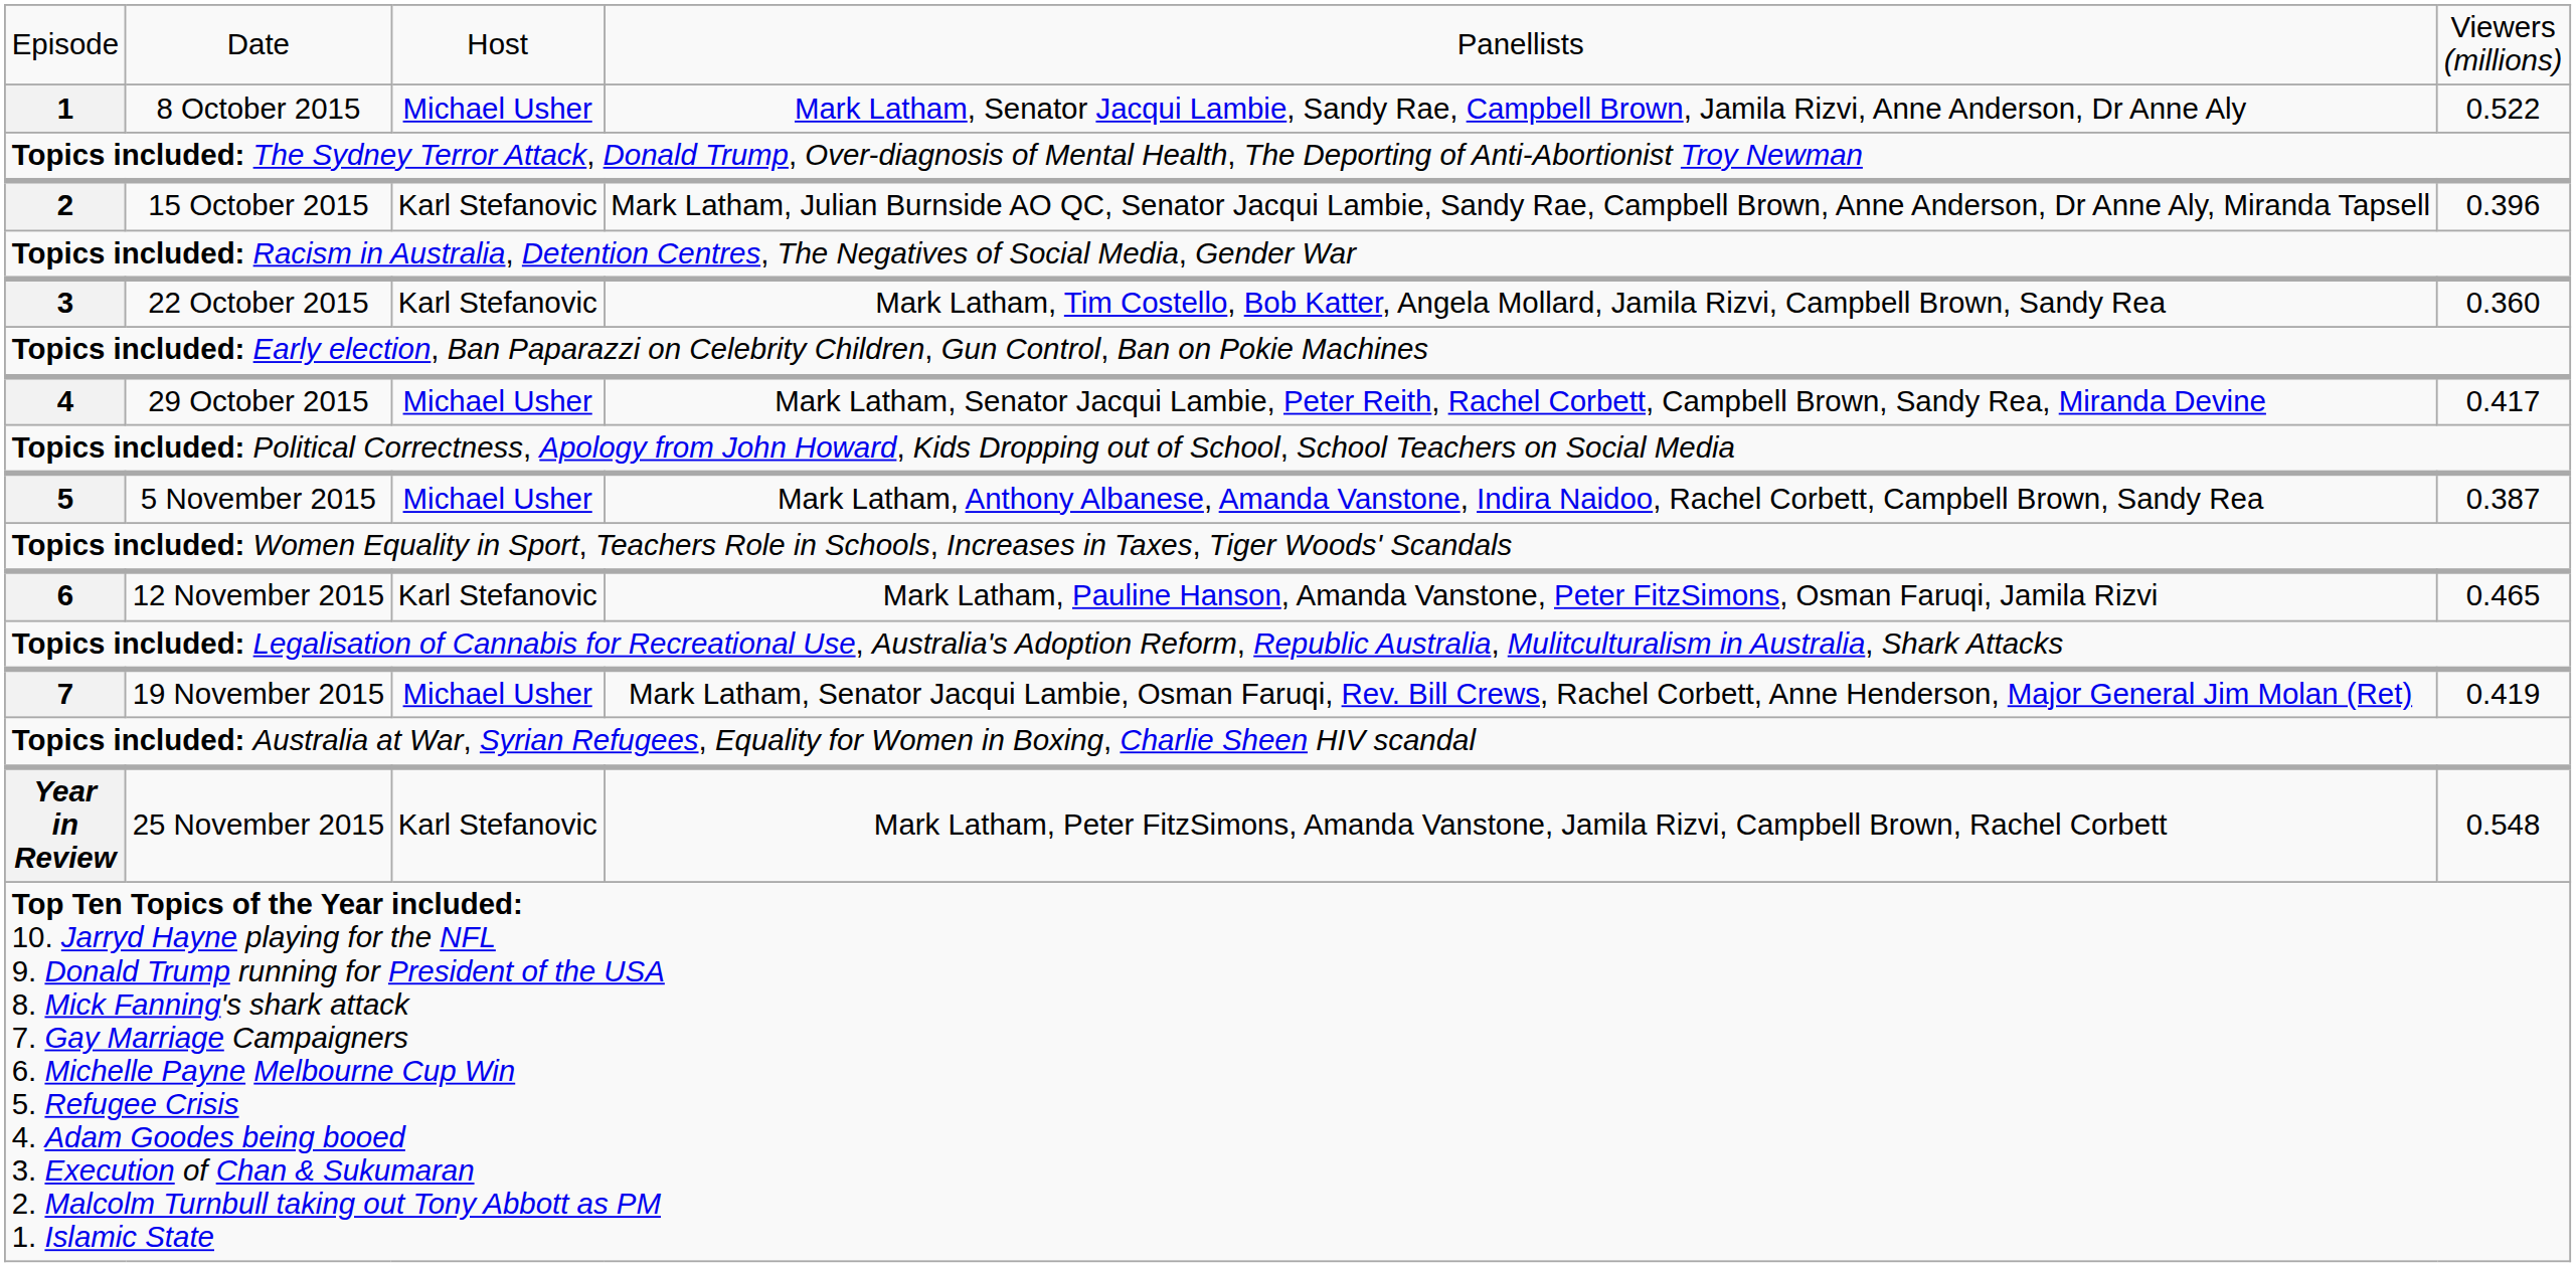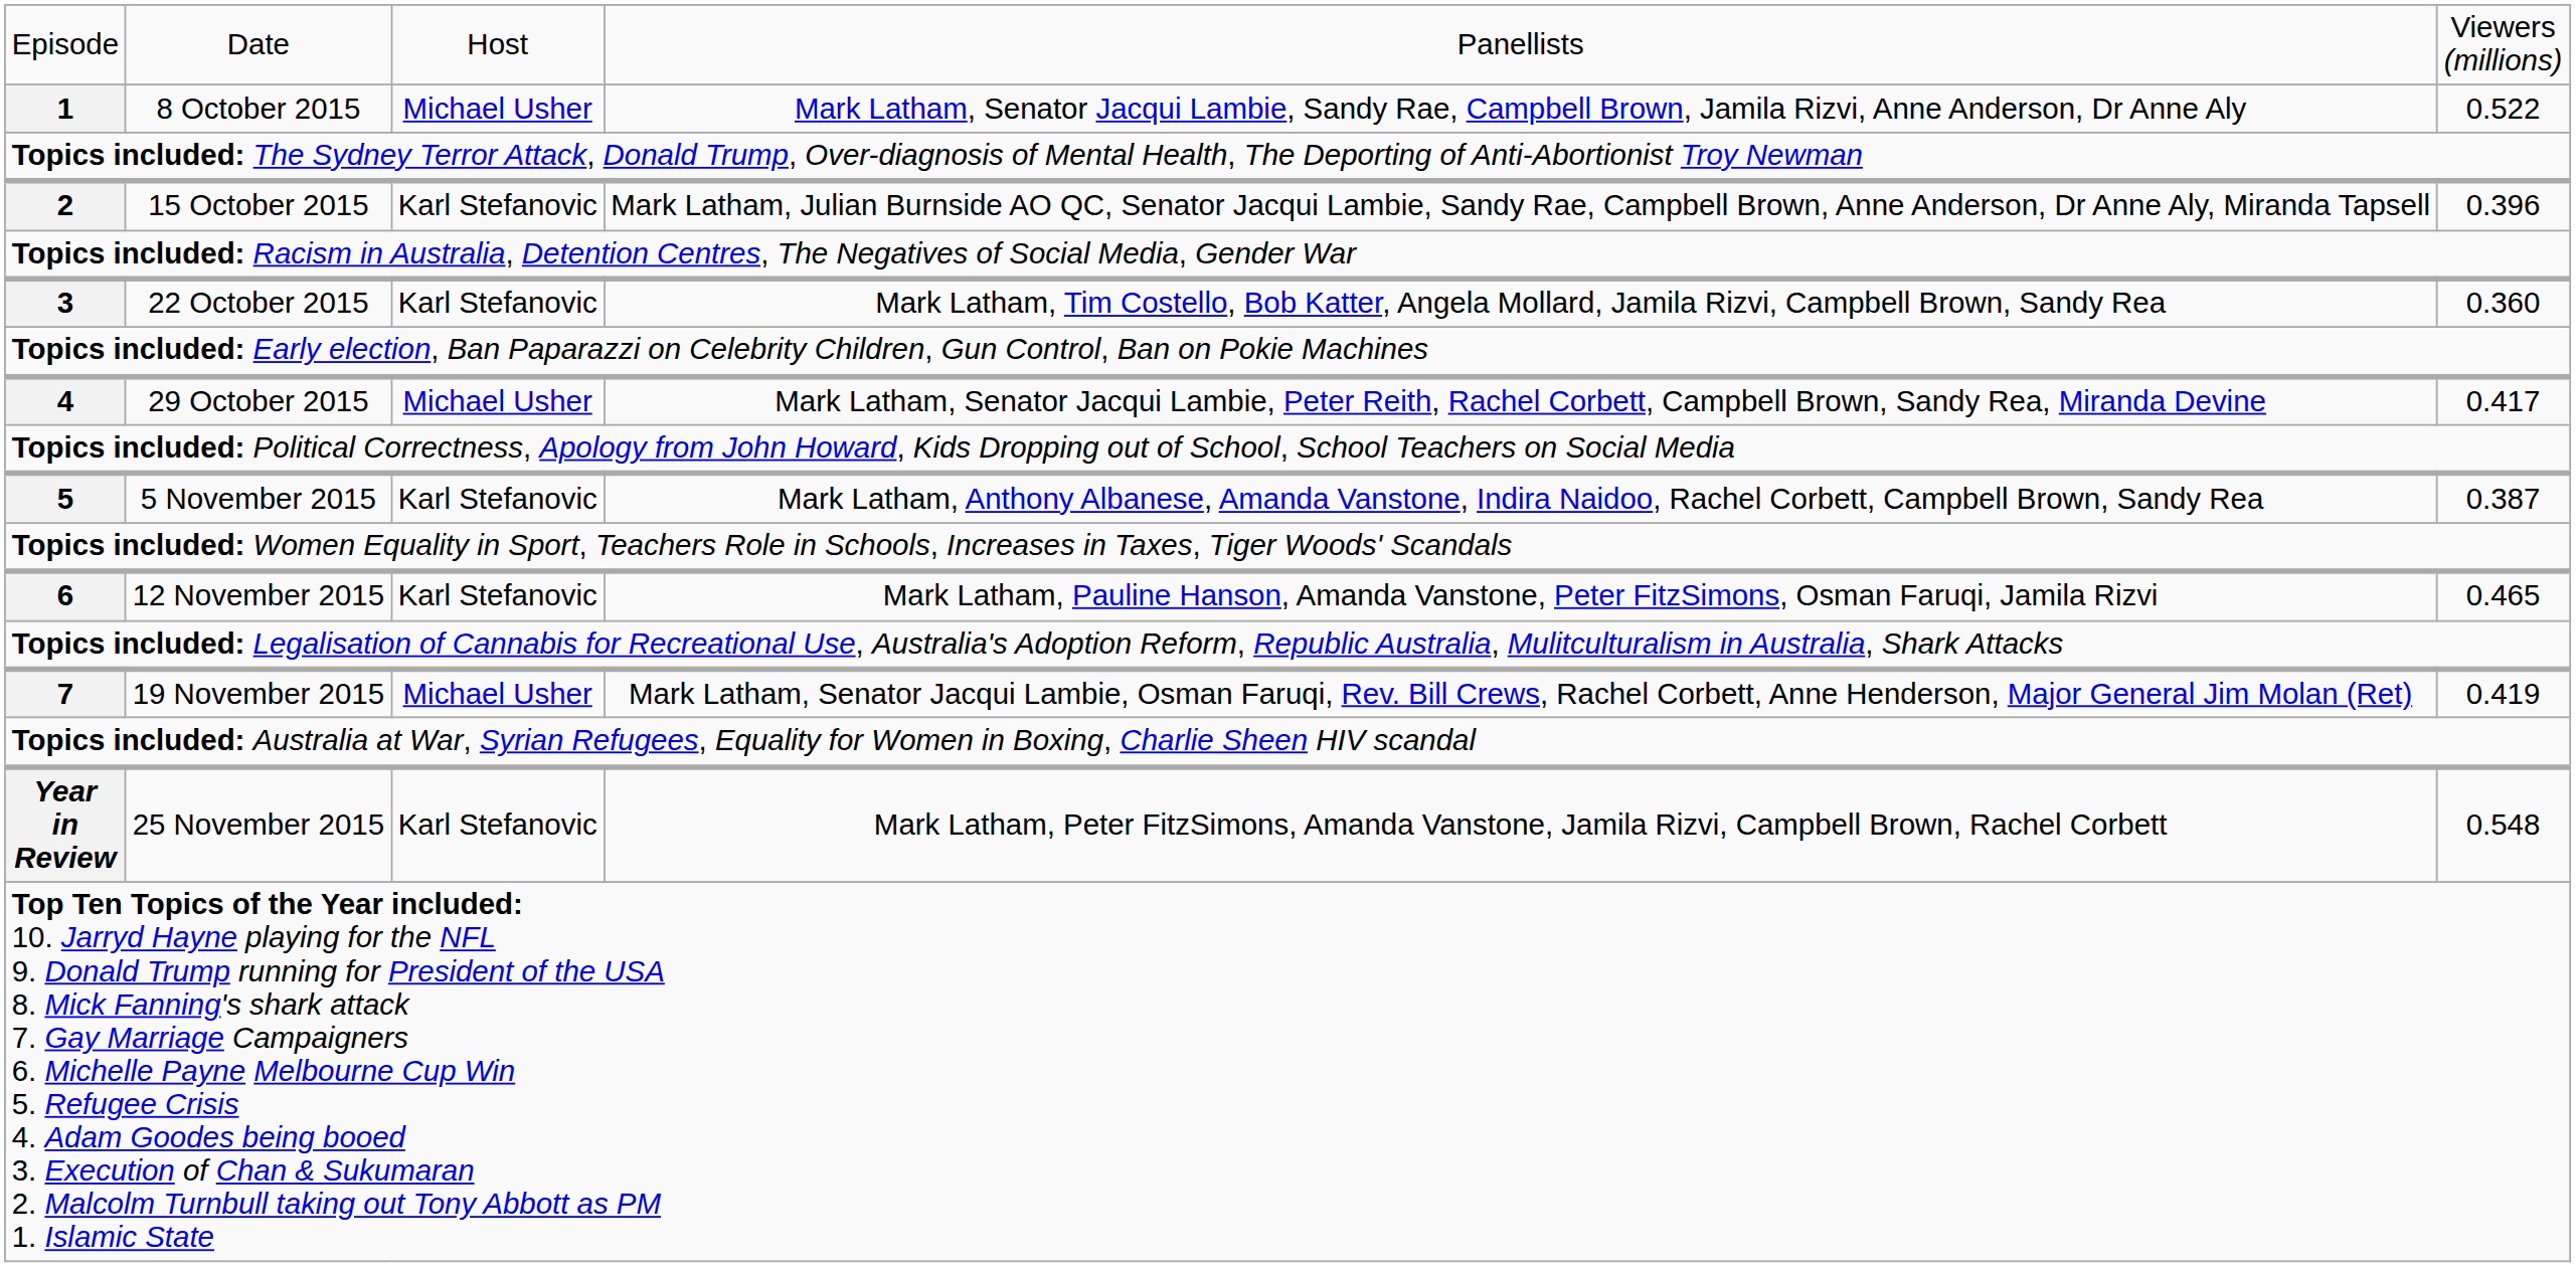5 | column 3: Michael Usher -> Karl Stefanovic
